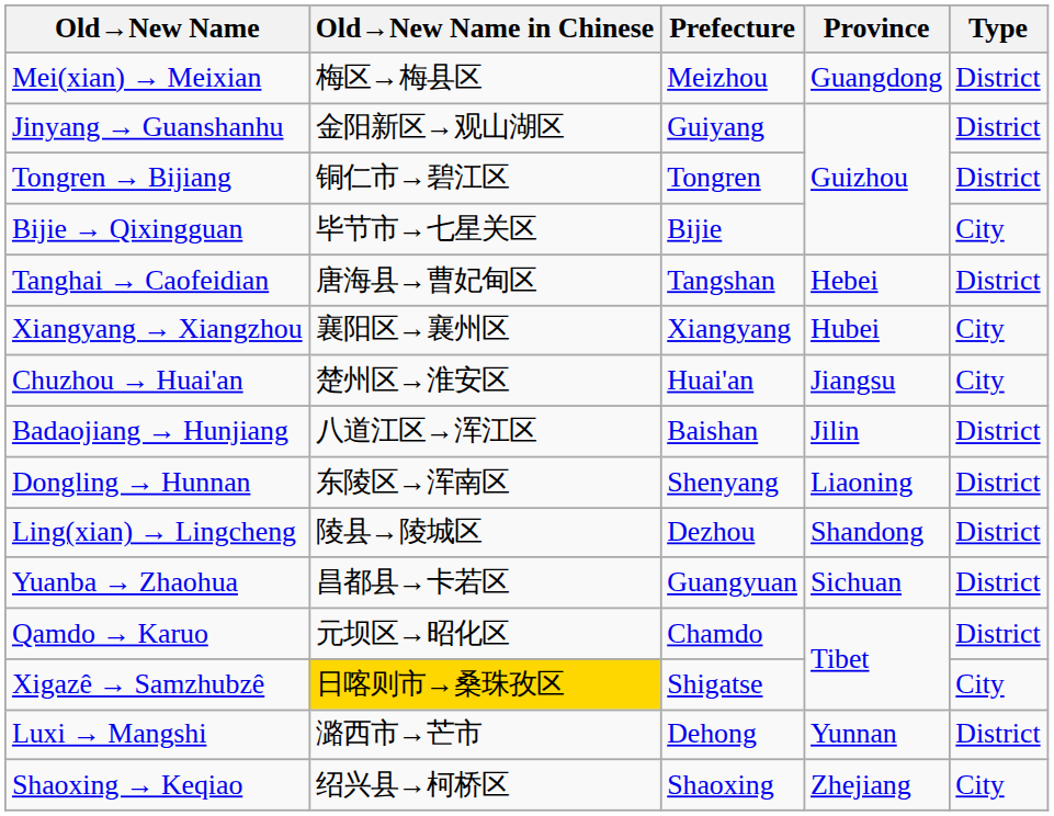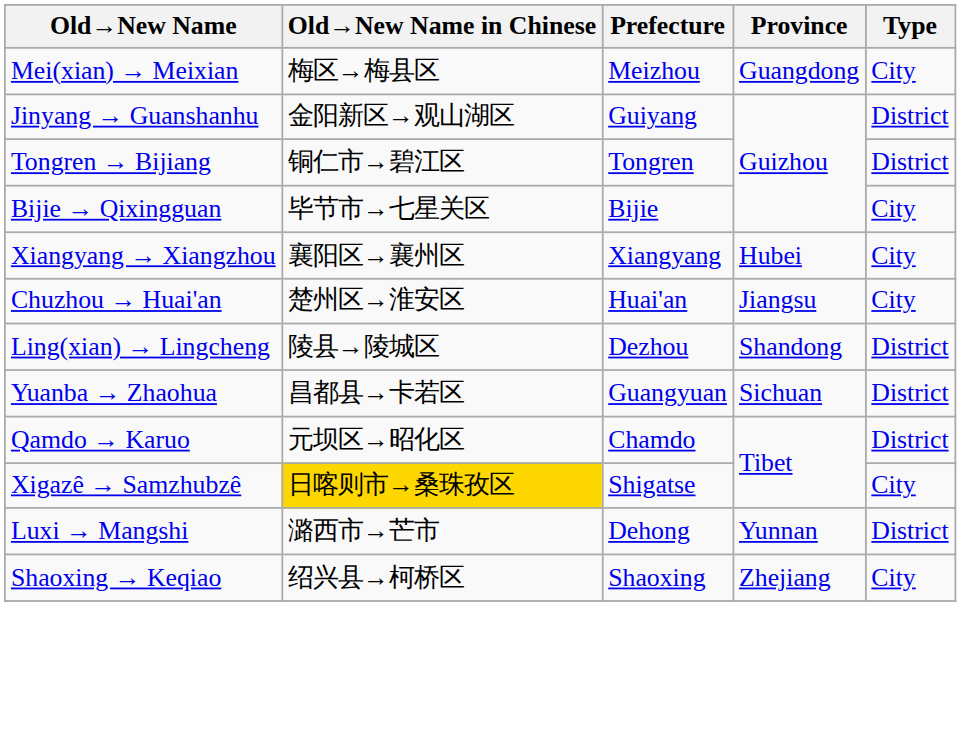Mei(xian) → Meixian | Type: District -> City
- row: Tanghai → Caofeidian | 唐海县→曹妃甸区 | Tangshan | Hebei | District
- row: Badaojiang → Hunjiang | 八道江区→浑江区 | Baishan | Jilin | District
- row: Dongling → Hunnan | 东陵区→浑南区 | Shenyang | Liaoning | District
